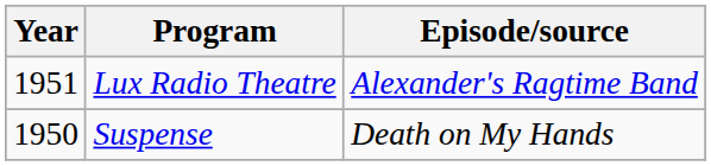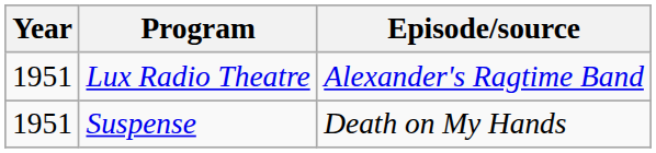Suspense | Year: 1950 -> 1951
